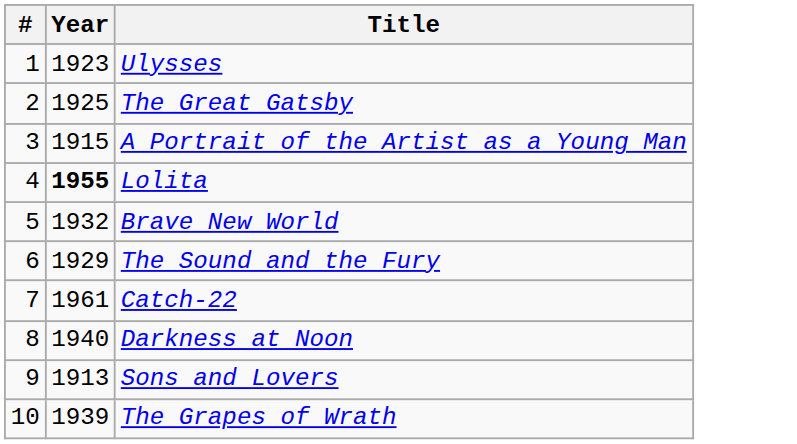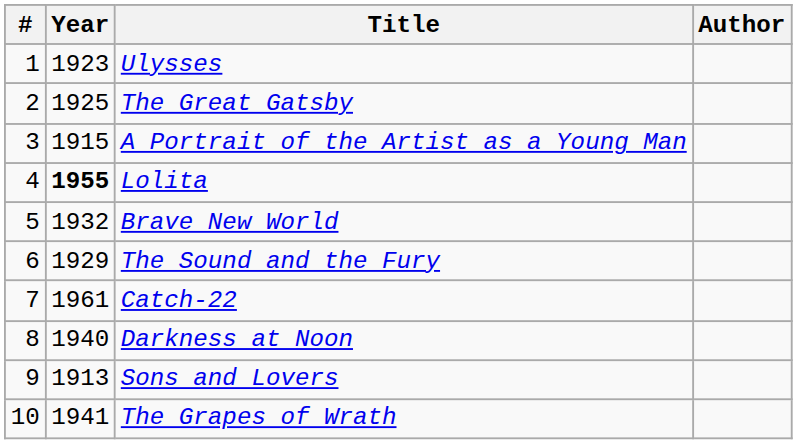+ column: Author
The Grapes of Wrath | Year: 1939 -> 1941
